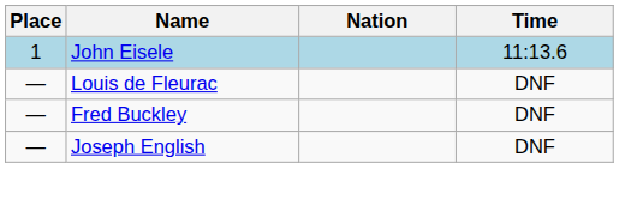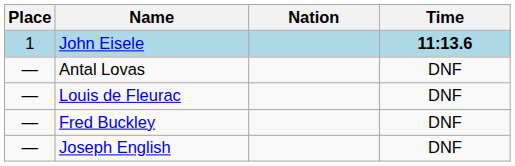John Eisele | Time: normal -> bold
+ row: — | Antal Lovas | DNF
